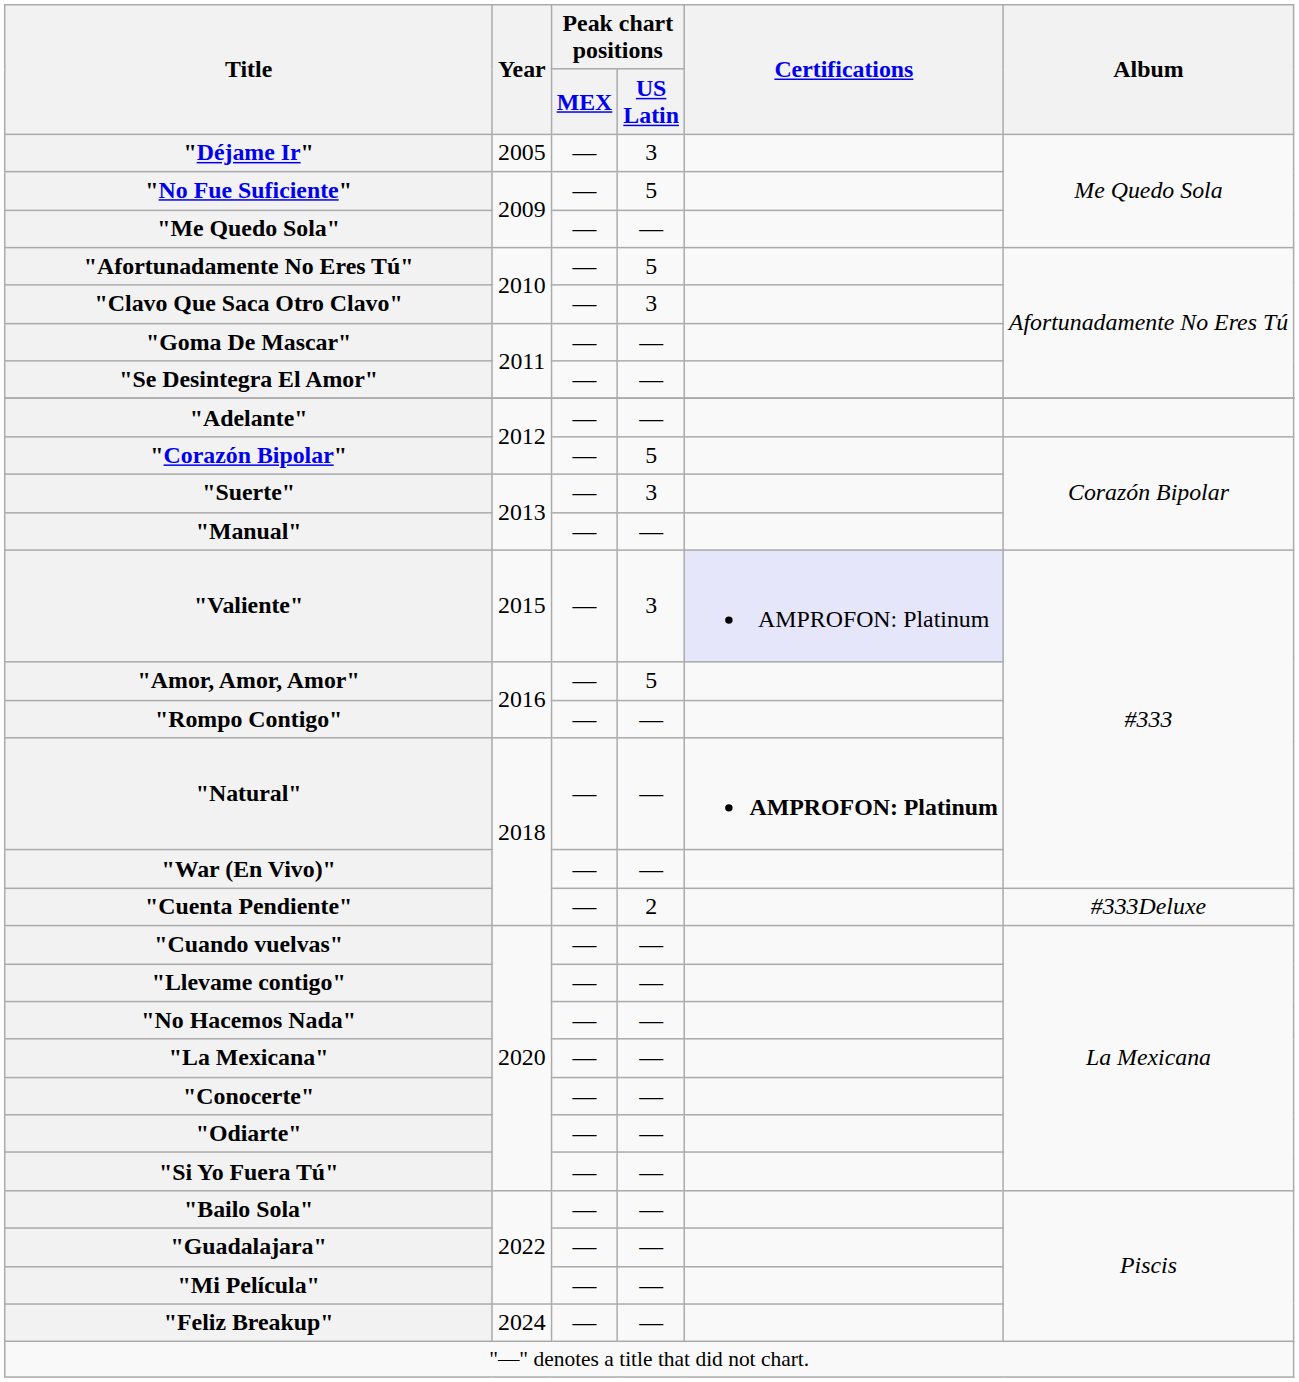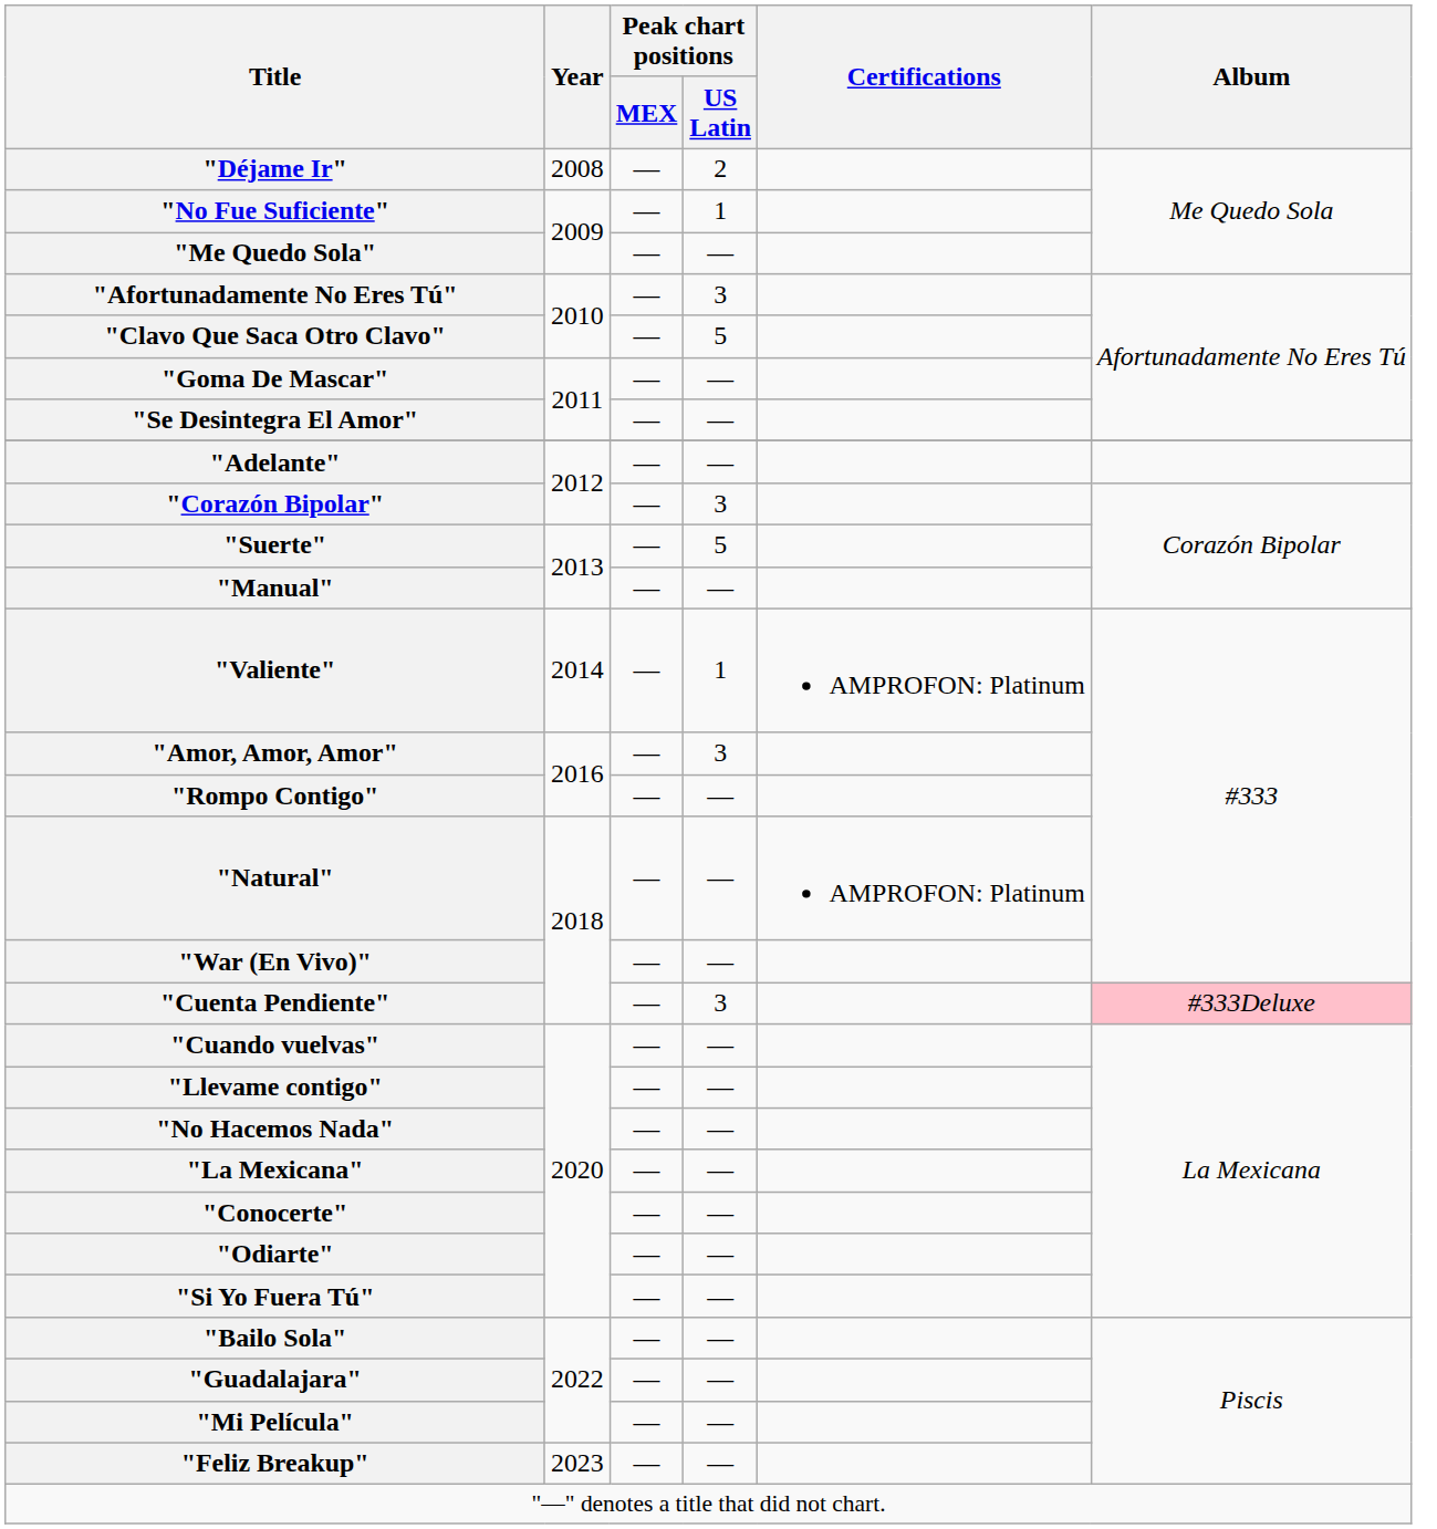"Déjame Ir" | Year: 2005 -> 2008
"Déjame Ir" | Peak chart positions / US Latin: 3 -> 2
"No Fue Suficiente" | Peak chart positions / US Latin: 5 -> 1
"Afortunadamente No Eres Tú" | Peak chart positions / US Latin: 5 -> 3
"Clavo Que Saca Otro Clavo" | Peak chart positions / US Latin: 3 -> 5
"Corazón Bipolar" | Peak chart positions / US Latin: 5 -> 3
"Suerte" | Peak chart positions / US Latin: 3 -> 5
"Valiente" | Year: 2015 -> 2014
"Valiente" | Peak chart positions / US Latin: 3 -> 1
"Valiente" | Certifications: lavender background -> no background
"Amor, Amor, Amor" | Peak chart positions / US Latin: 5 -> 3
"Natural" | Certifications: bold -> normal
"Cuenta Pendiente" | Peak chart positions / US Latin: 2 -> 3
"Cuenta Pendiente" | Album: no background -> pink background
"Feliz Breakup" | Year: 2024 -> 2023
